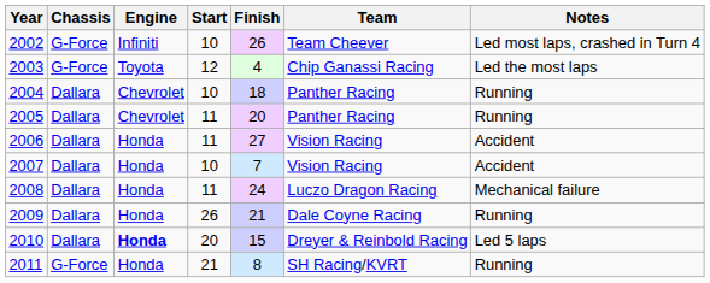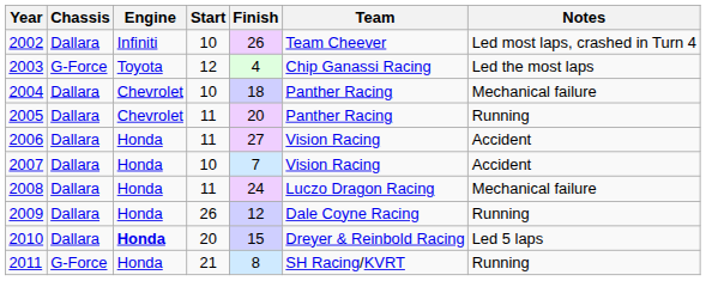2002 | Chassis: G-Force -> Dallara
2004 | Notes: Running -> Mechanical failure
2009 | Finish: 21 -> 12
